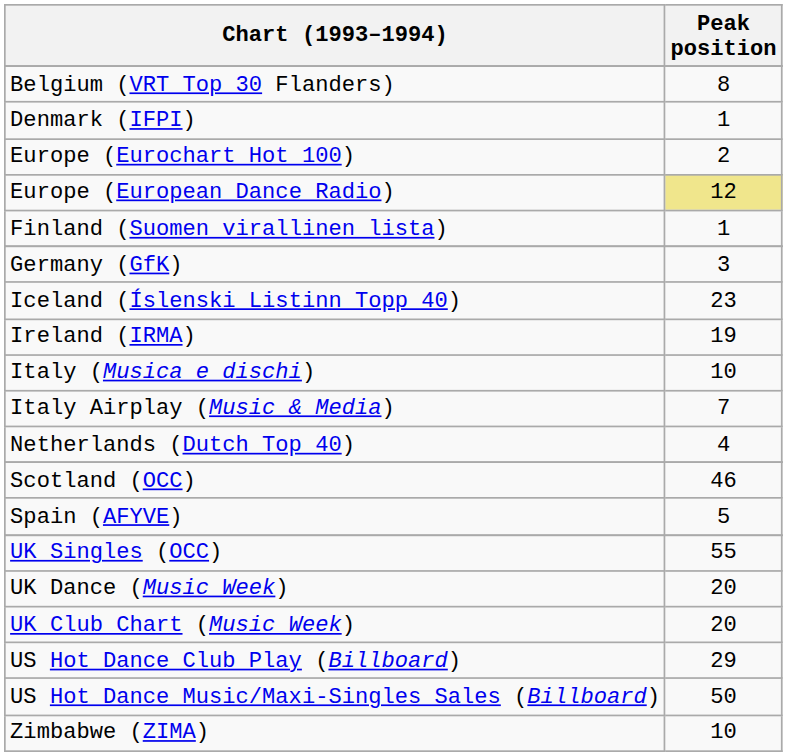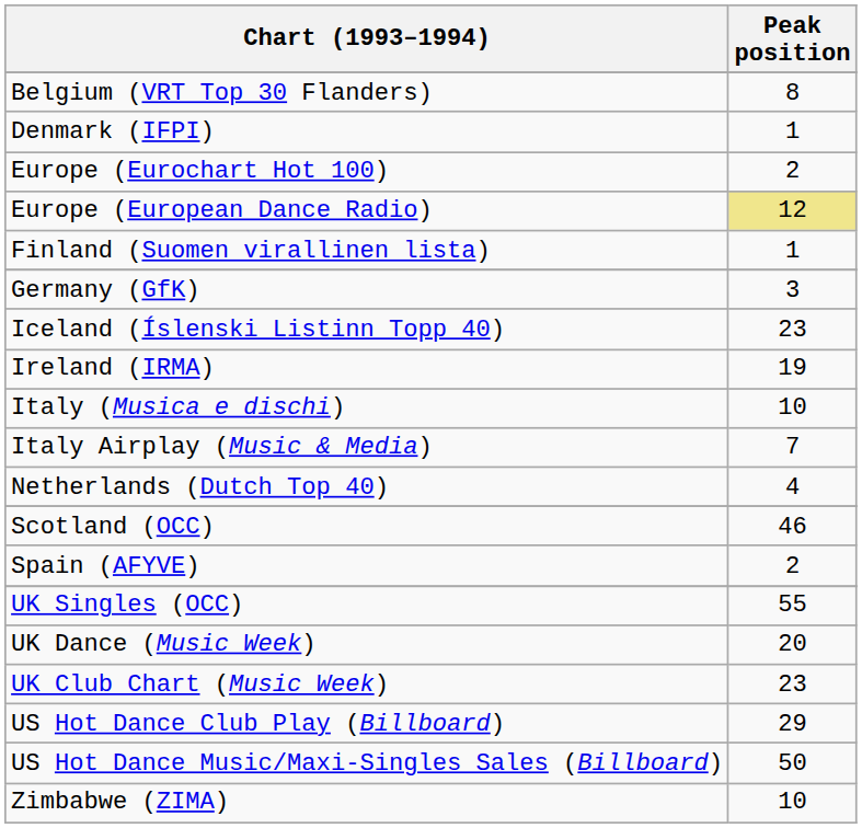Spain (AFYVE) | Peak position: 5 -> 2
UK Club Chart (Music Week) | Peak position: 20 -> 23
